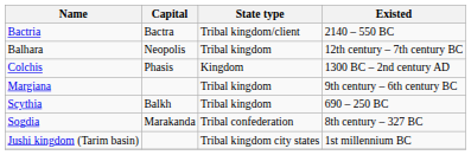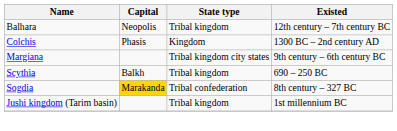- row: Bactria | Bactra | Tribal kingdom/client | 2140 – 550 BC
Margiana | State type: Tribal kingdom -> Tribal kingdom city states
Sogdia | Capital: no background -> gold background
Jushi kingdom (Tarim basin) | State type: Tribal kingdom city states -> Tribal kingdom
